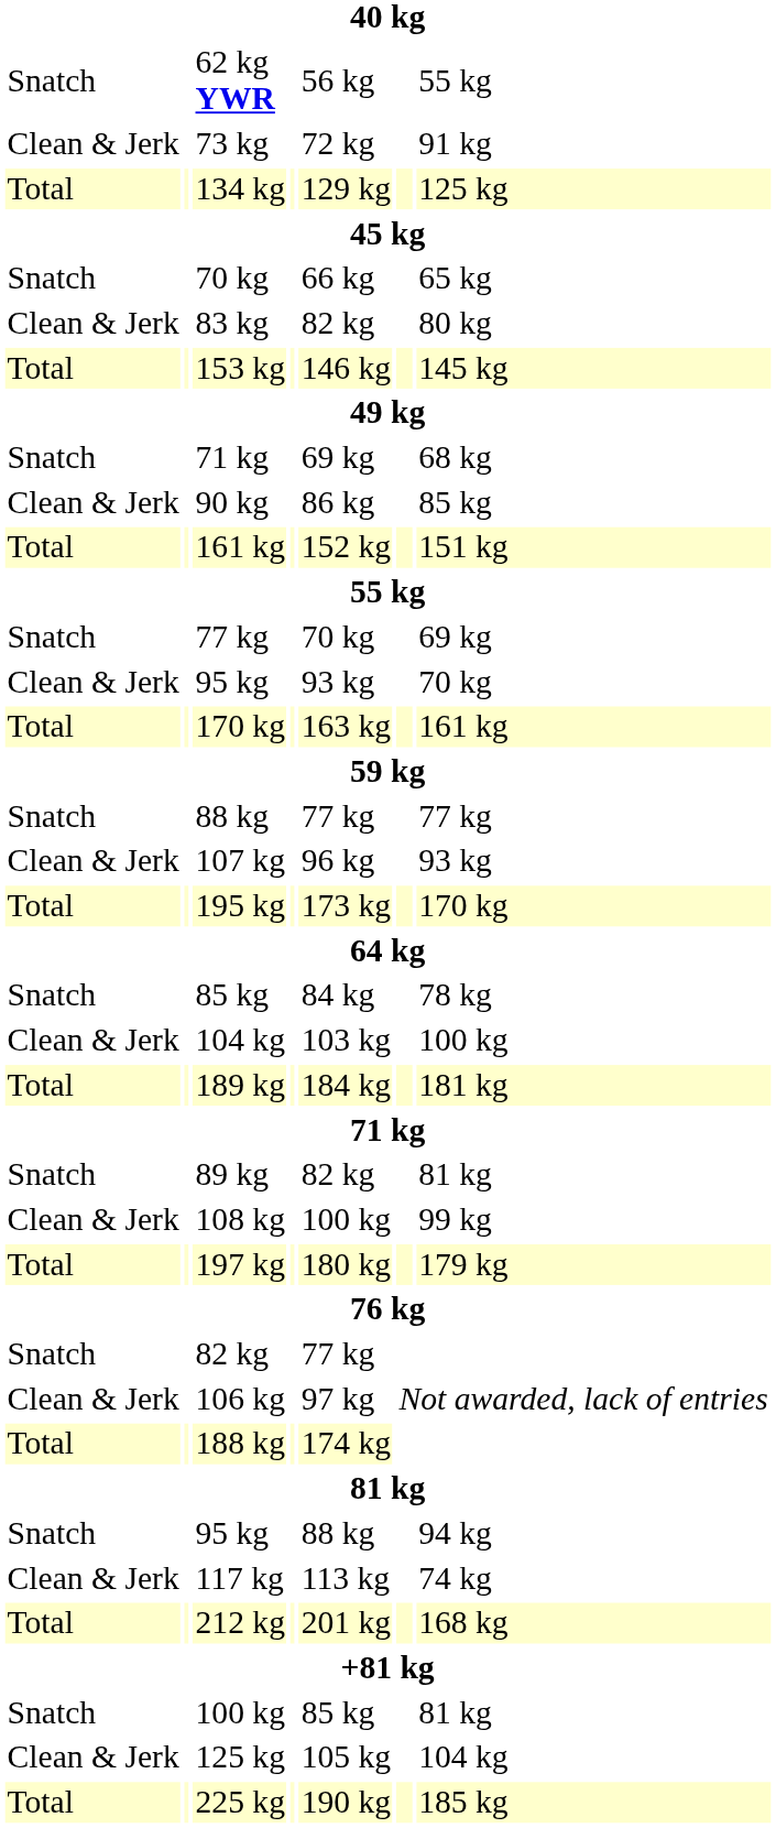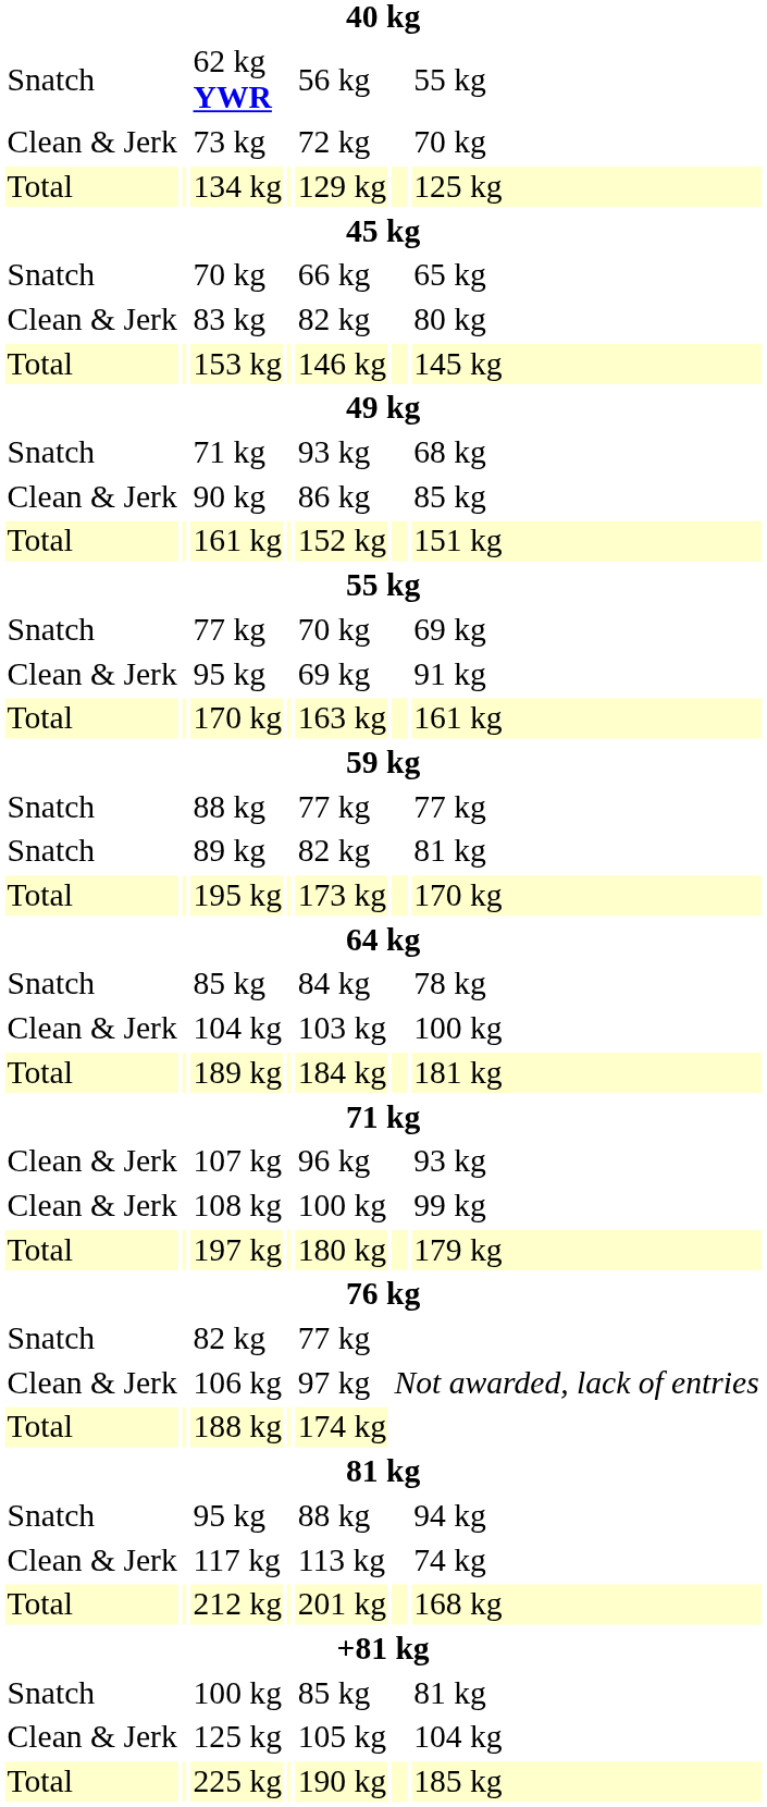73 kg | column 7: 91 kg -> 70 kg
Snatch / 71 kg | column 5: 69 kg -> 93 kg
Clean & Jerk / 95 kg | column 5: 93 kg -> 69 kg
Clean & Jerk / 95 kg | column 7: 70 kg -> 91 kg
rows swapped: 107 kg <-> 89 kg
